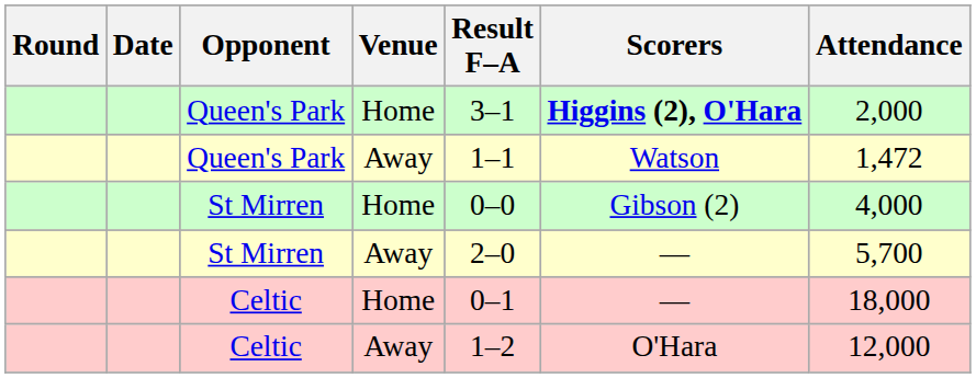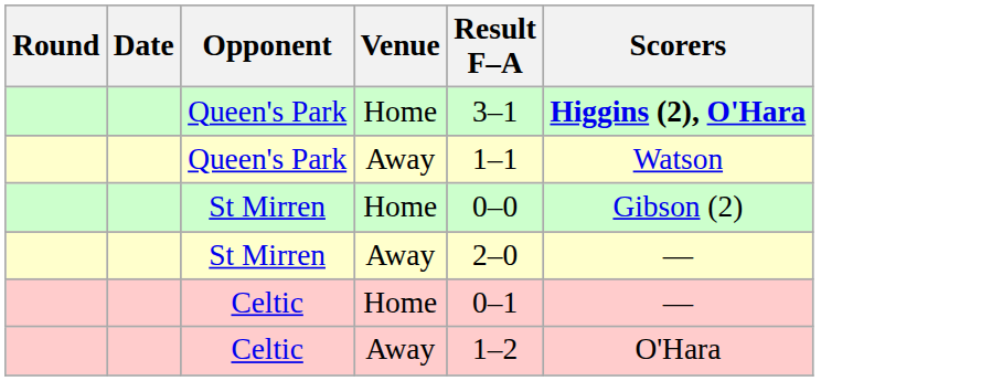- column: Attendance | 2,000 | 1,472 | 4,000 | 5,700 | 18,000 | 12,000
